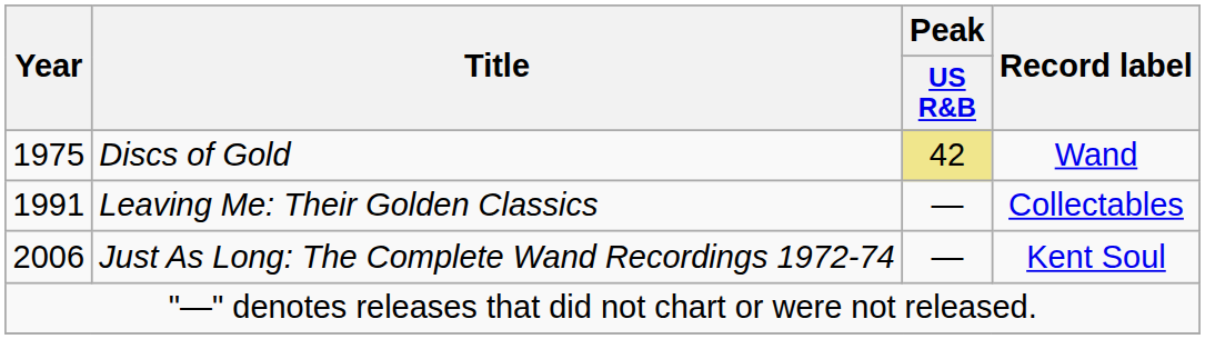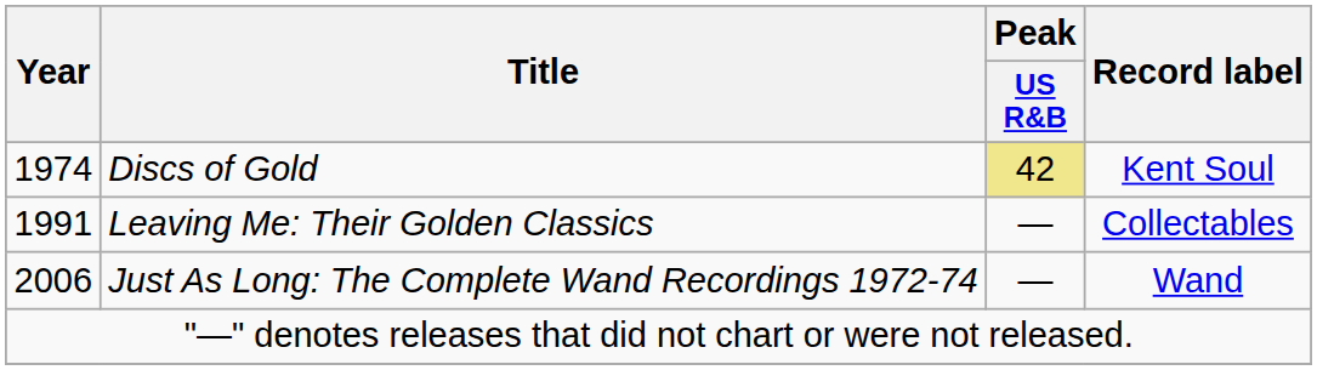Discs of Gold | Year: 1975 -> 1974
Discs of Gold | Record label: Wand -> Kent Soul
Just As Long: The Complete Wand Recordings 1972-74 | Record label: Kent Soul -> Wand
